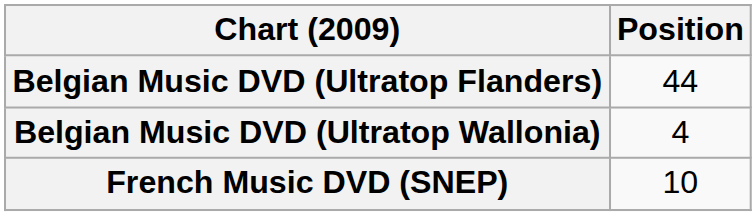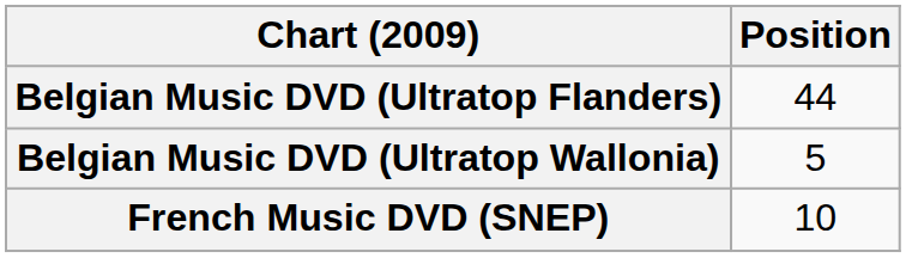Belgian Music DVD (Ultratop Wallonia) | Position: 4 -> 5
